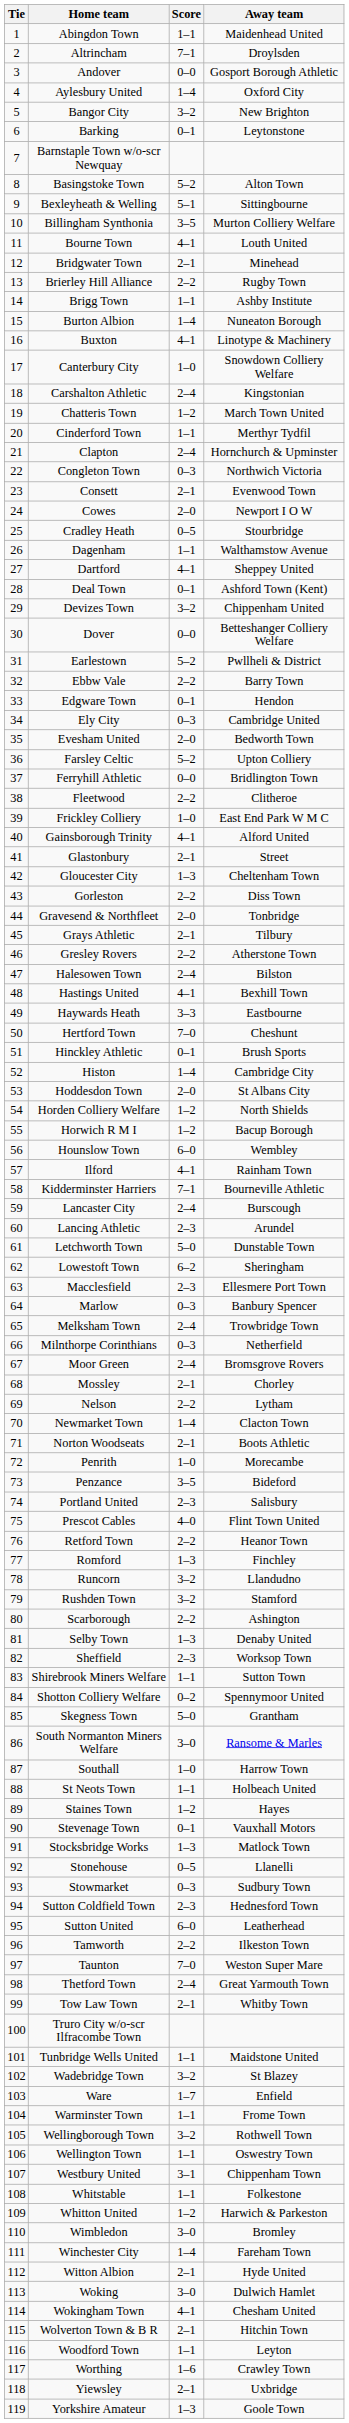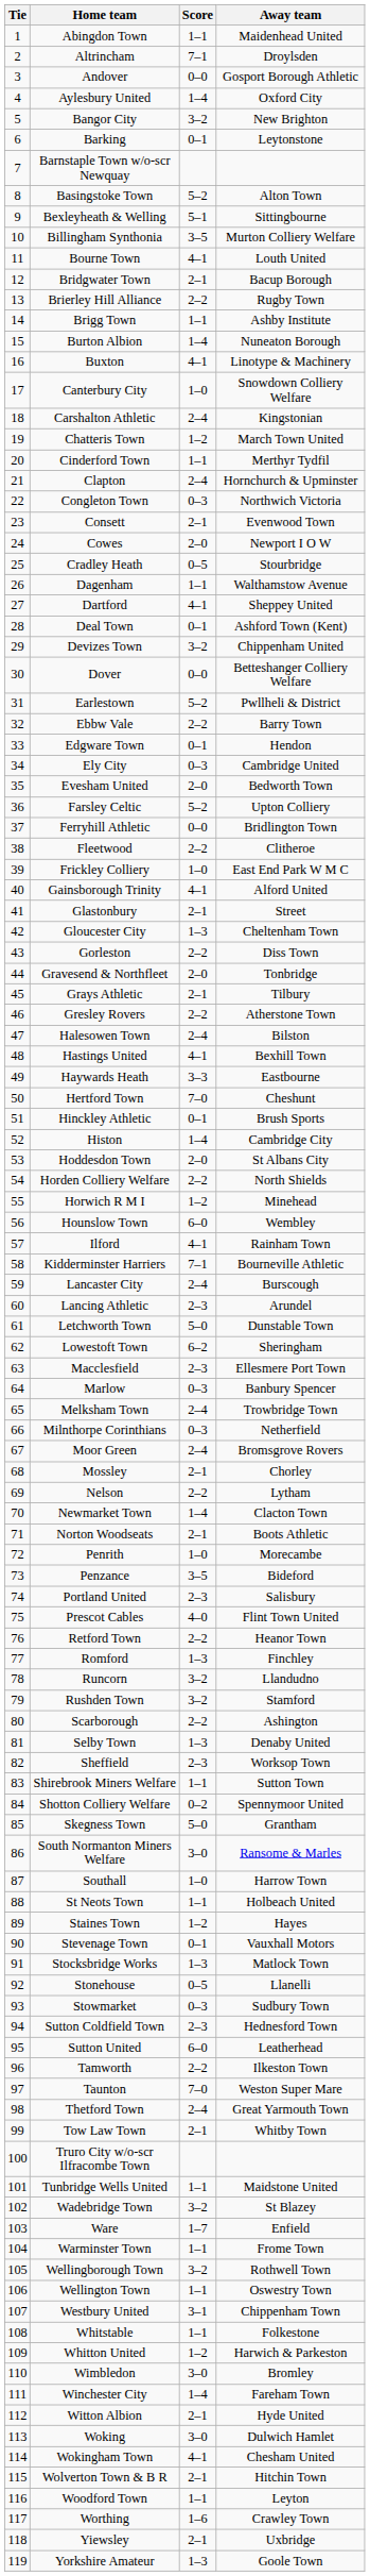Bridgwater Town | Away team: Minehead -> Bacup Borough
Horden Colliery Welfare | Score: 1–2 -> 2–2
Horwich R M I | Away team: Bacup Borough -> Minehead
